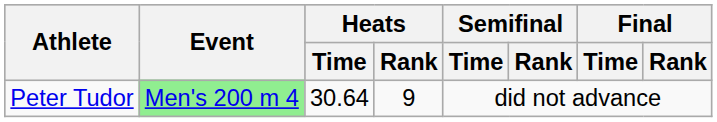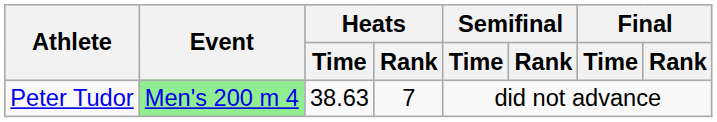Peter Tudor | Heats / Time: 30.64 -> 38.63
Peter Tudor | Heats / Rank: 9 -> 7
